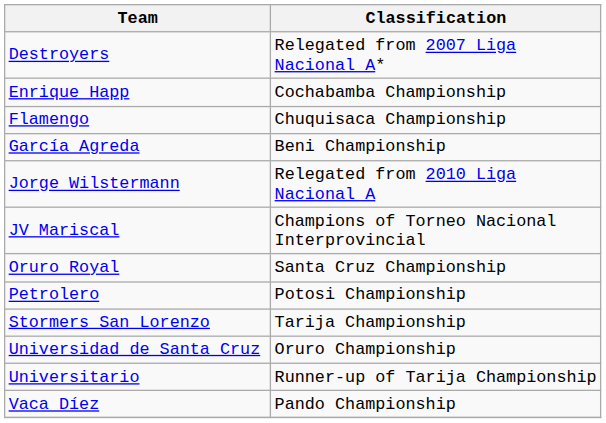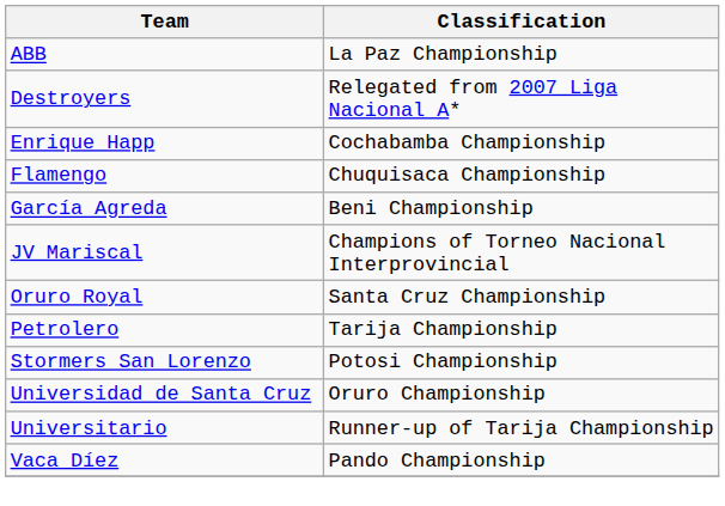+ row: ABB | La Paz Championship
- row: Jorge Wilstermann | Relegated from 2010 Liga Nacional A
Petrolero | Classification: Potosi Championship -> Tarija Championship
Stormers San Lorenzo | Classification: Tarija Championship -> Potosi Championship
